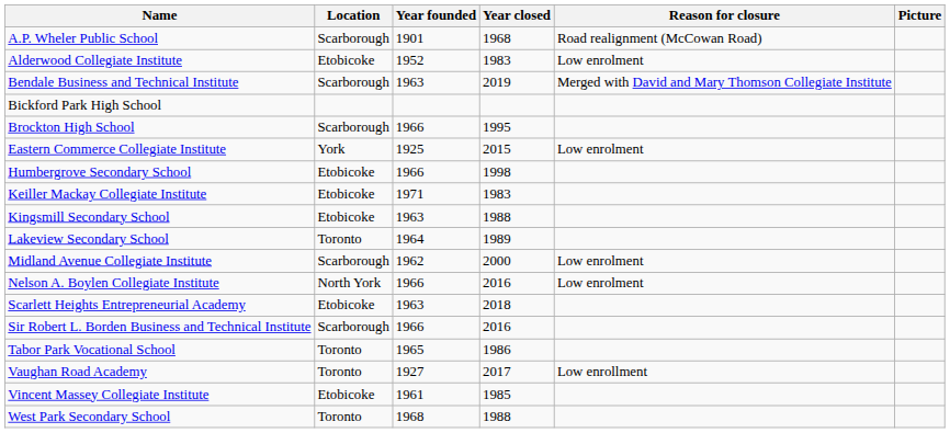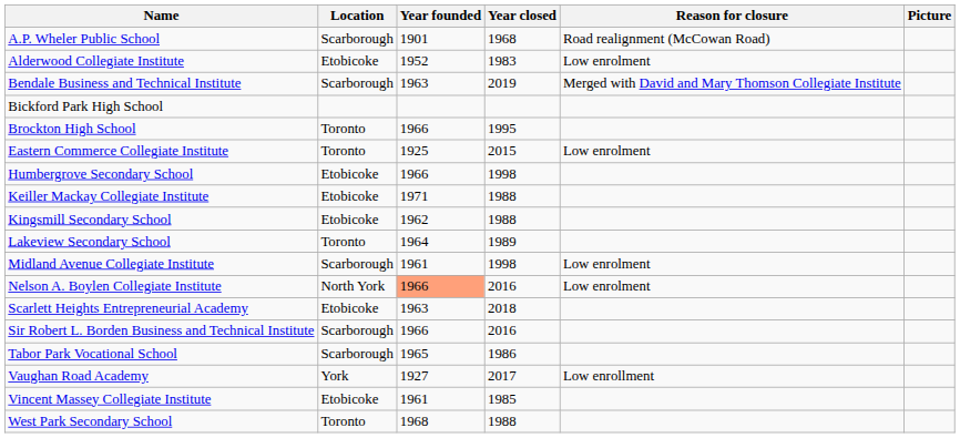Brockton High School | Location: Scarborough -> Toronto
Eastern Commerce Collegiate Institute | Location: York -> Toronto
Keiller Mackay Collegiate Institute | Year closed: 1983 -> 1988
Kingsmill Secondary School | Year founded: 1963 -> 1962
Midland Avenue Collegiate Institute | Year founded: 1962 -> 1961
Midland Avenue Collegiate Institute | Year closed: 2000 -> 1998
Nelson A. Boylen Collegiate Institute | Year founded: no background -> lightsalmon background
Tabor Park Vocational School | Location: Toronto -> Scarborough
Vaughan Road Academy | Location: Toronto -> York
